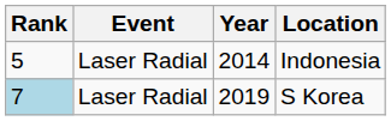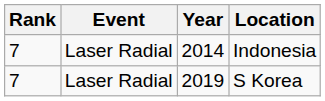Indonesia | Rank: 5 -> 7
S Korea | Rank: lightblue background -> no background
